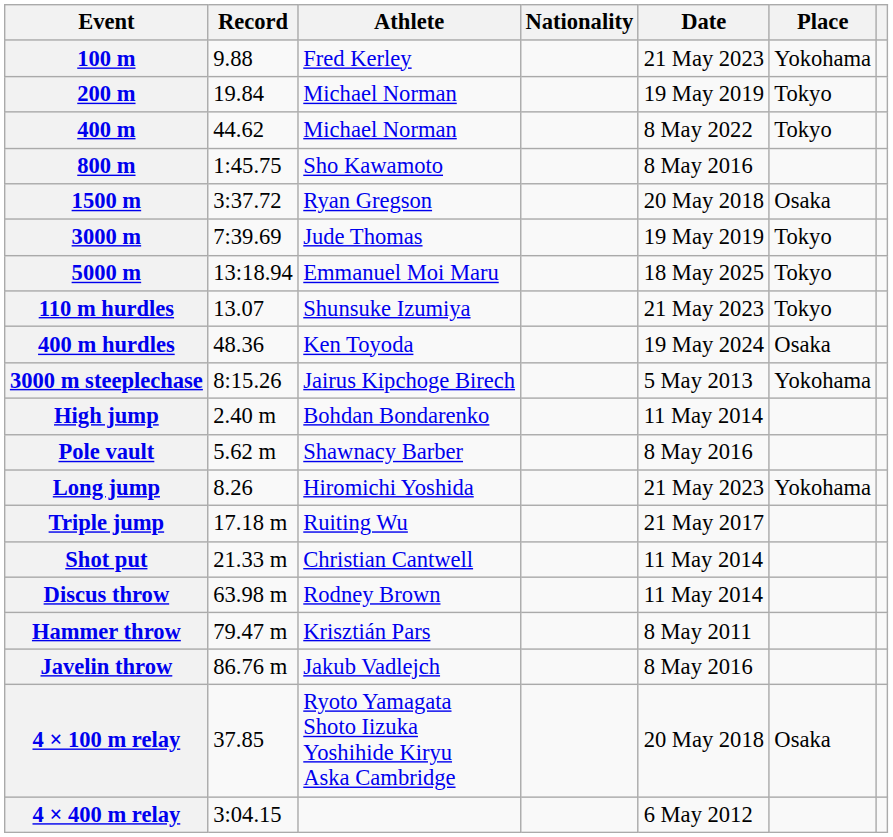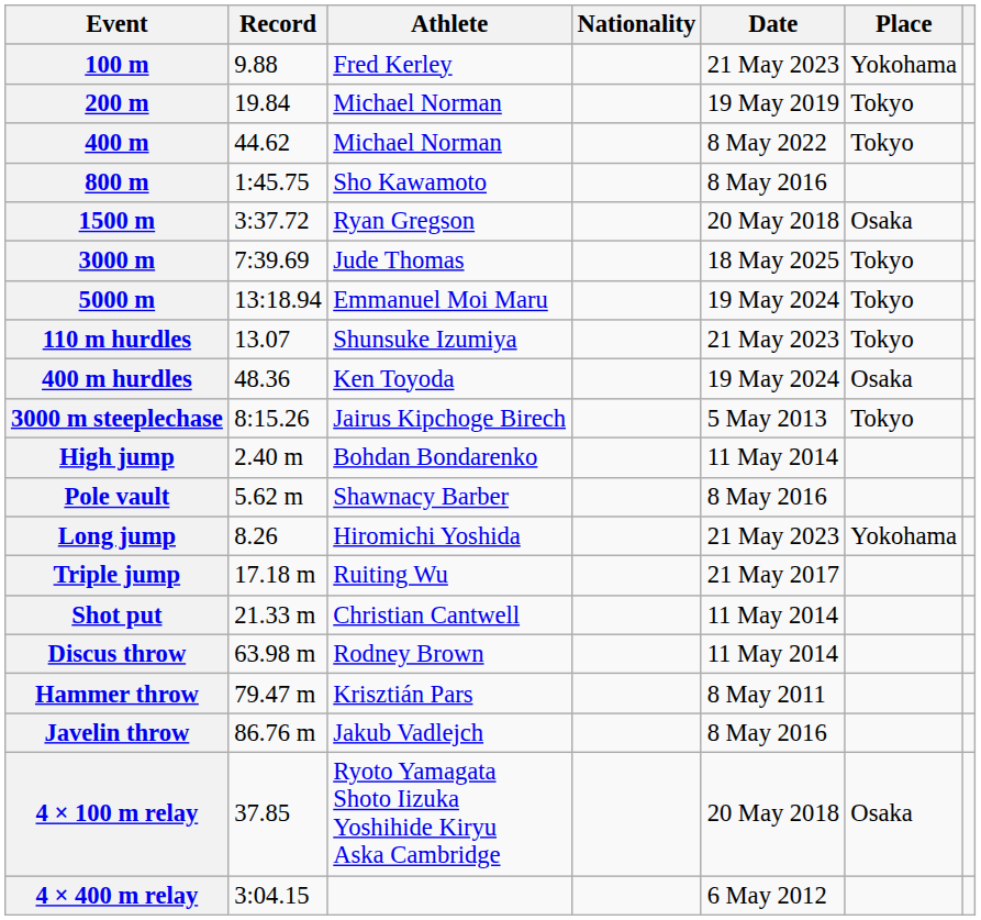3000 m | Date: 19 May 2019 -> 18 May 2025
5000 m | Date: 18 May 2025 -> 19 May 2024
3000 m steeplechase | Place: Yokohama -> Tokyo
